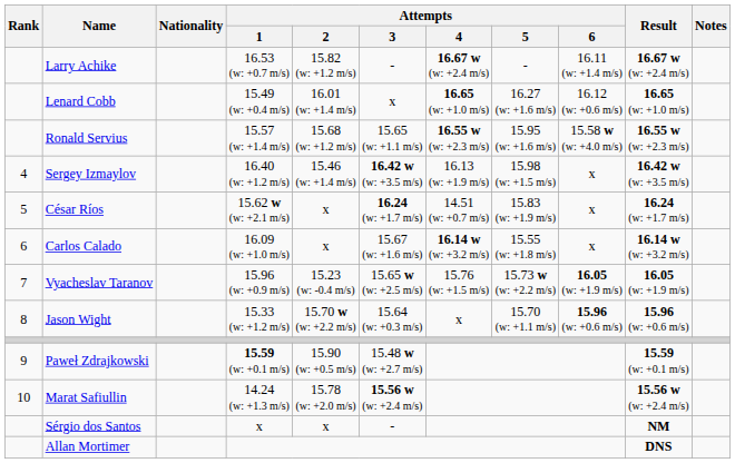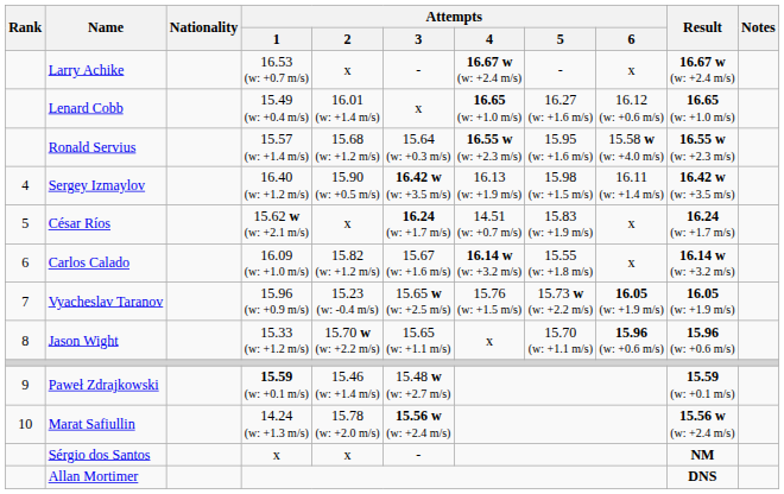Larry Achike | Attempts / 2: 15.82 (w: +1.2 m/s) -> x
Larry Achike | Attempts / 6: 16.11 (w: +1.4 m/s) -> x
Ronald Servius | Attempts / 3: 15.65 (w: +1.1 m/s) -> 15.64 (w: +0.3 m/s)
Sergey Izmaylov | Attempts / 2: 15.46 (w: +1.4 m/s) -> 15.90 (w: +0.5 m/s)
Sergey Izmaylov | Attempts / 6: x -> 16.11 (w: +1.4 m/s)
Carlos Calado | Attempts / 2: x -> 15.82 (w: +1.2 m/s)
Jason Wight | Attempts / 3: 15.64 (w: +0.3 m/s) -> 15.65 (w: +1.1 m/s)
Paweł Zdrajkowski | Attempts / 2: 15.90 (w: +0.5 m/s) -> 15.46 (w: +1.4 m/s)
